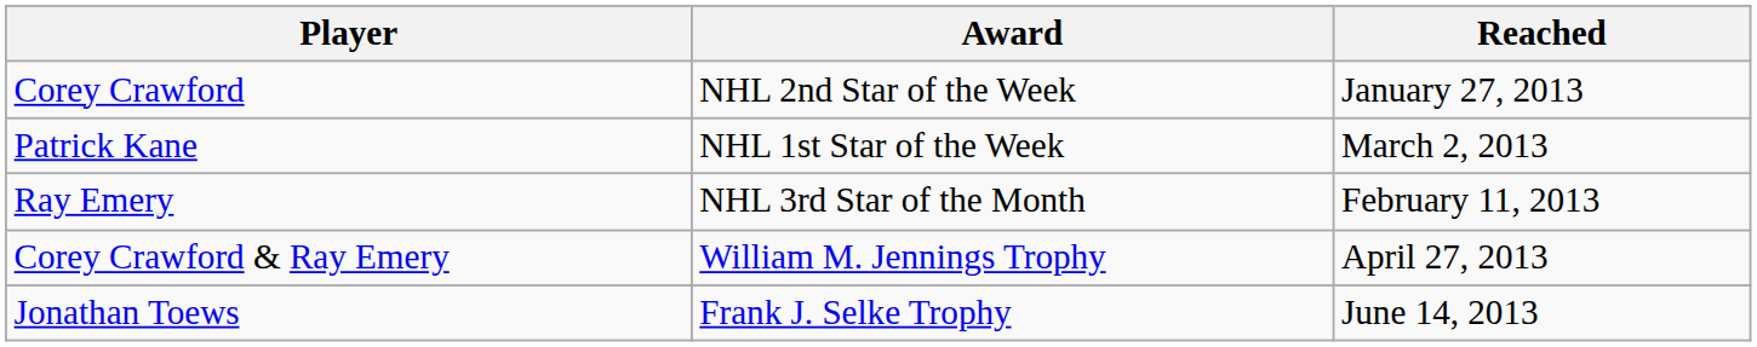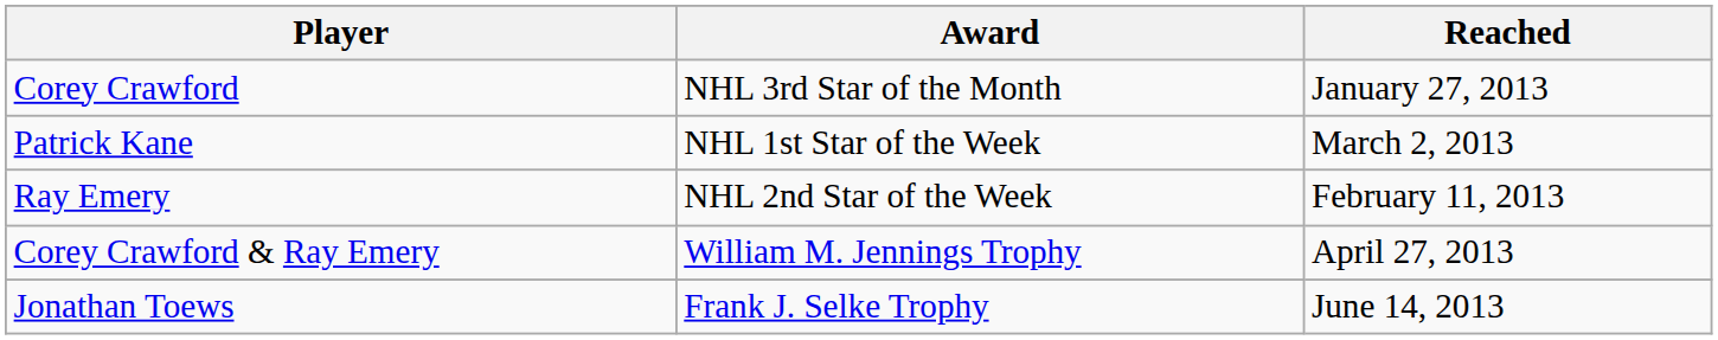Corey Crawford | Award: NHL 2nd Star of the Week -> NHL 3rd Star of the Month
Ray Emery | Award: NHL 3rd Star of the Month -> NHL 2nd Star of the Week
